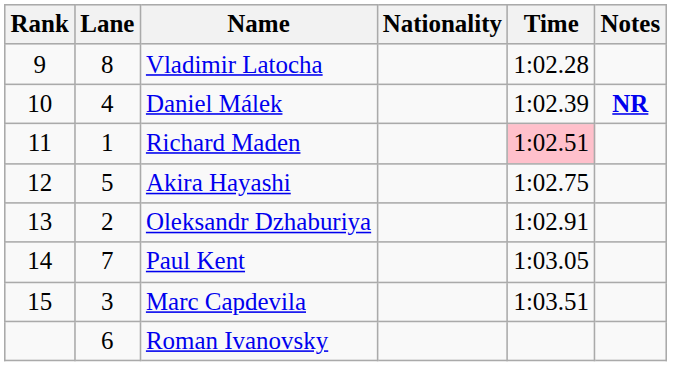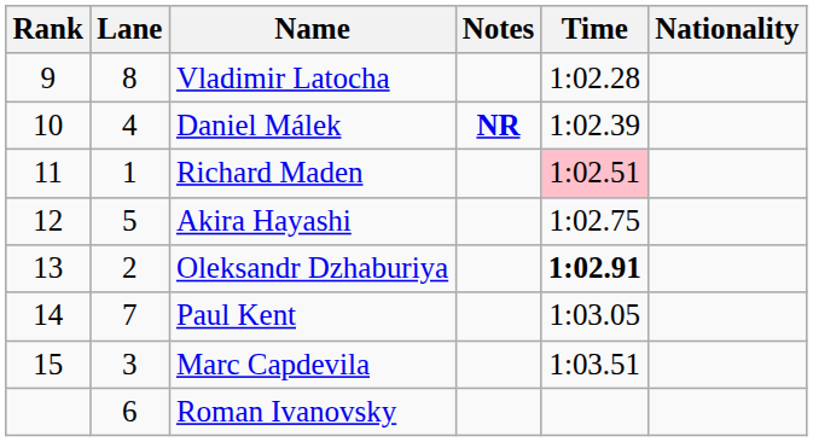columns swapped: Nationality <-> Notes
Oleksandr Dzhaburiya | Time: normal -> bold
